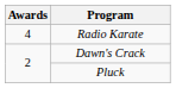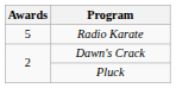Radio Karate | Awards: 4 -> 5
